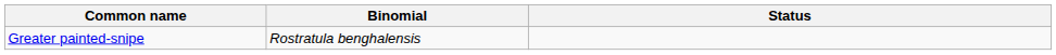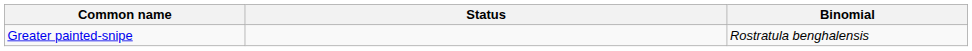columns swapped: Binomial <-> Status
